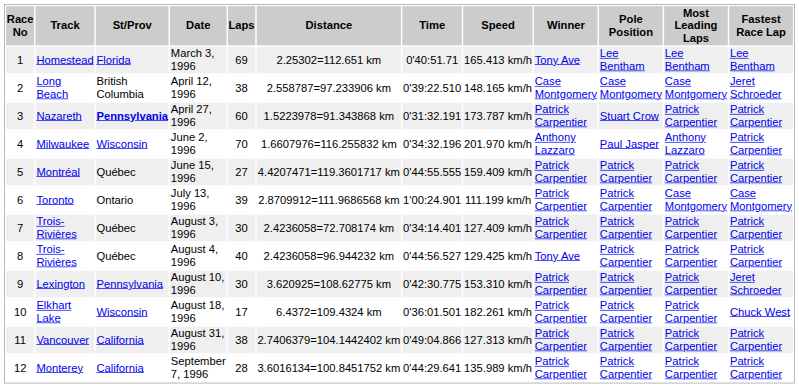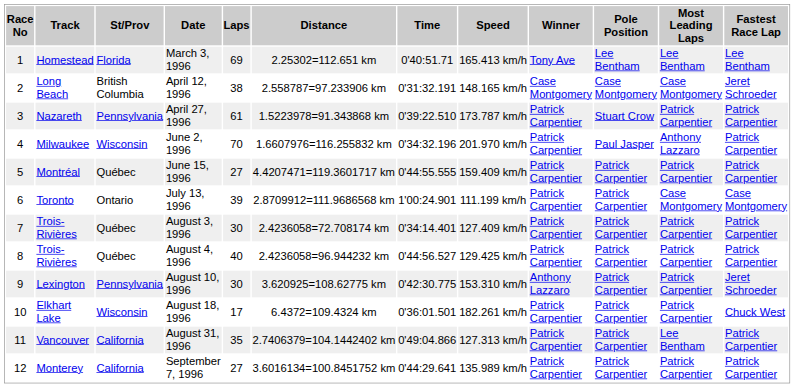April 12, 1996 | Time: 0'39:22.510 -> 0'31:32.191
April 27, 1996 | St/Prov: bold -> normal
April 27, 1996 | Laps: 60 -> 61
April 27, 1996 | Time: 0'31:32.191 -> 0'39:22.510
June 2, 1996 | Winner: Anthony Lazzaro -> Patrick Carpentier
August 4, 1996 | Winner: Tony Ave -> Patrick Carpentier
August 10, 1996 | Winner: Patrick Carpentier -> Anthony Lazzaro
August 31, 1996 | Laps: 38 -> 35
August 31, 1996 | Most Leading Laps: Patrick Carpentier -> Lee Bentham
September 7, 1996 | Laps: 28 -> 27
